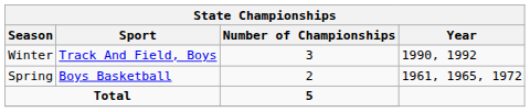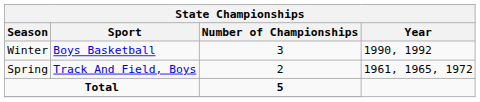Winter | Sport: Track And Field, Boys -> Boys Basketball
Spring | Sport: Boys Basketball -> Track And Field, Boys
